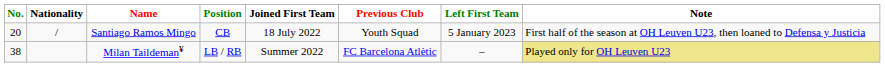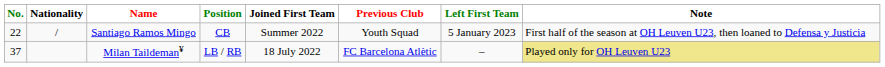Santiago Ramos Mingo | No.: 20 -> 22
Santiago Ramos Mingo | Joined First Team: 18 July 2022 -> Summer 2022
Milan Taildeman¥ | No.: 38 -> 37
Milan Taildeman¥ | Joined First Team: Summer 2022 -> 18 July 2022
